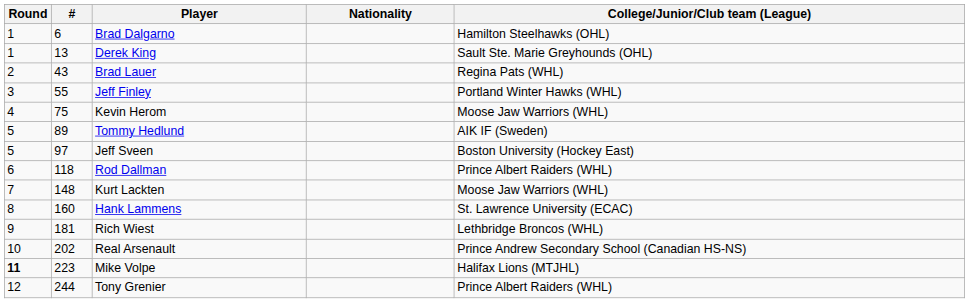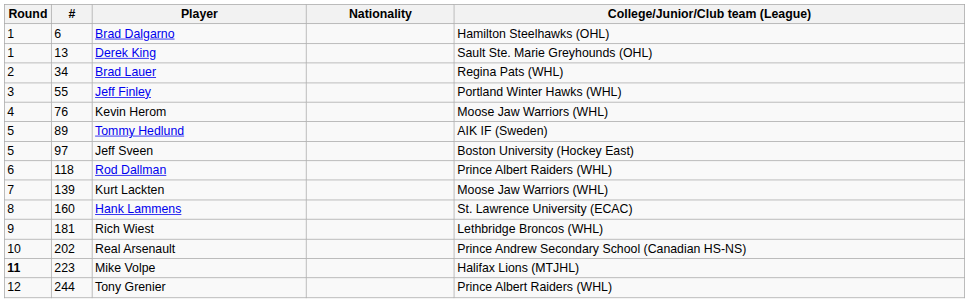Brad Lauer | #: 43 -> 34
Kevin Herom | #: 75 -> 76
Kurt Lackten | #: 148 -> 139
